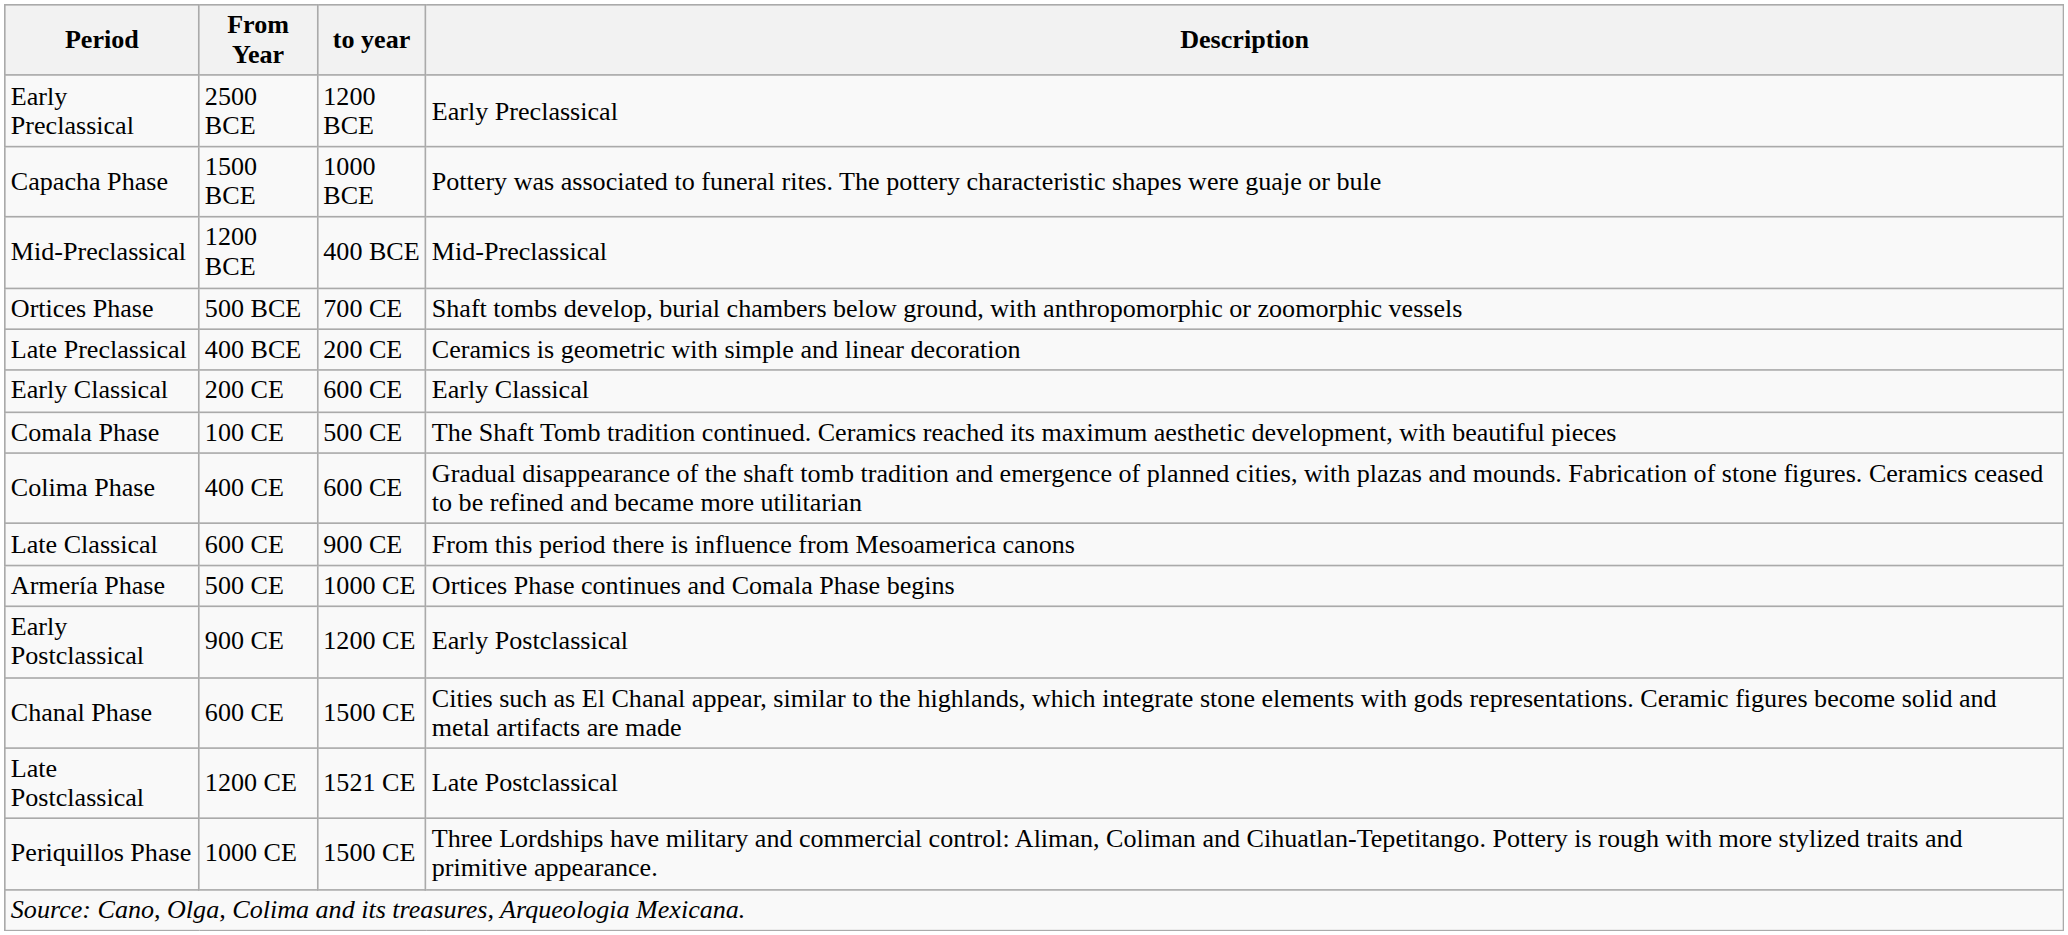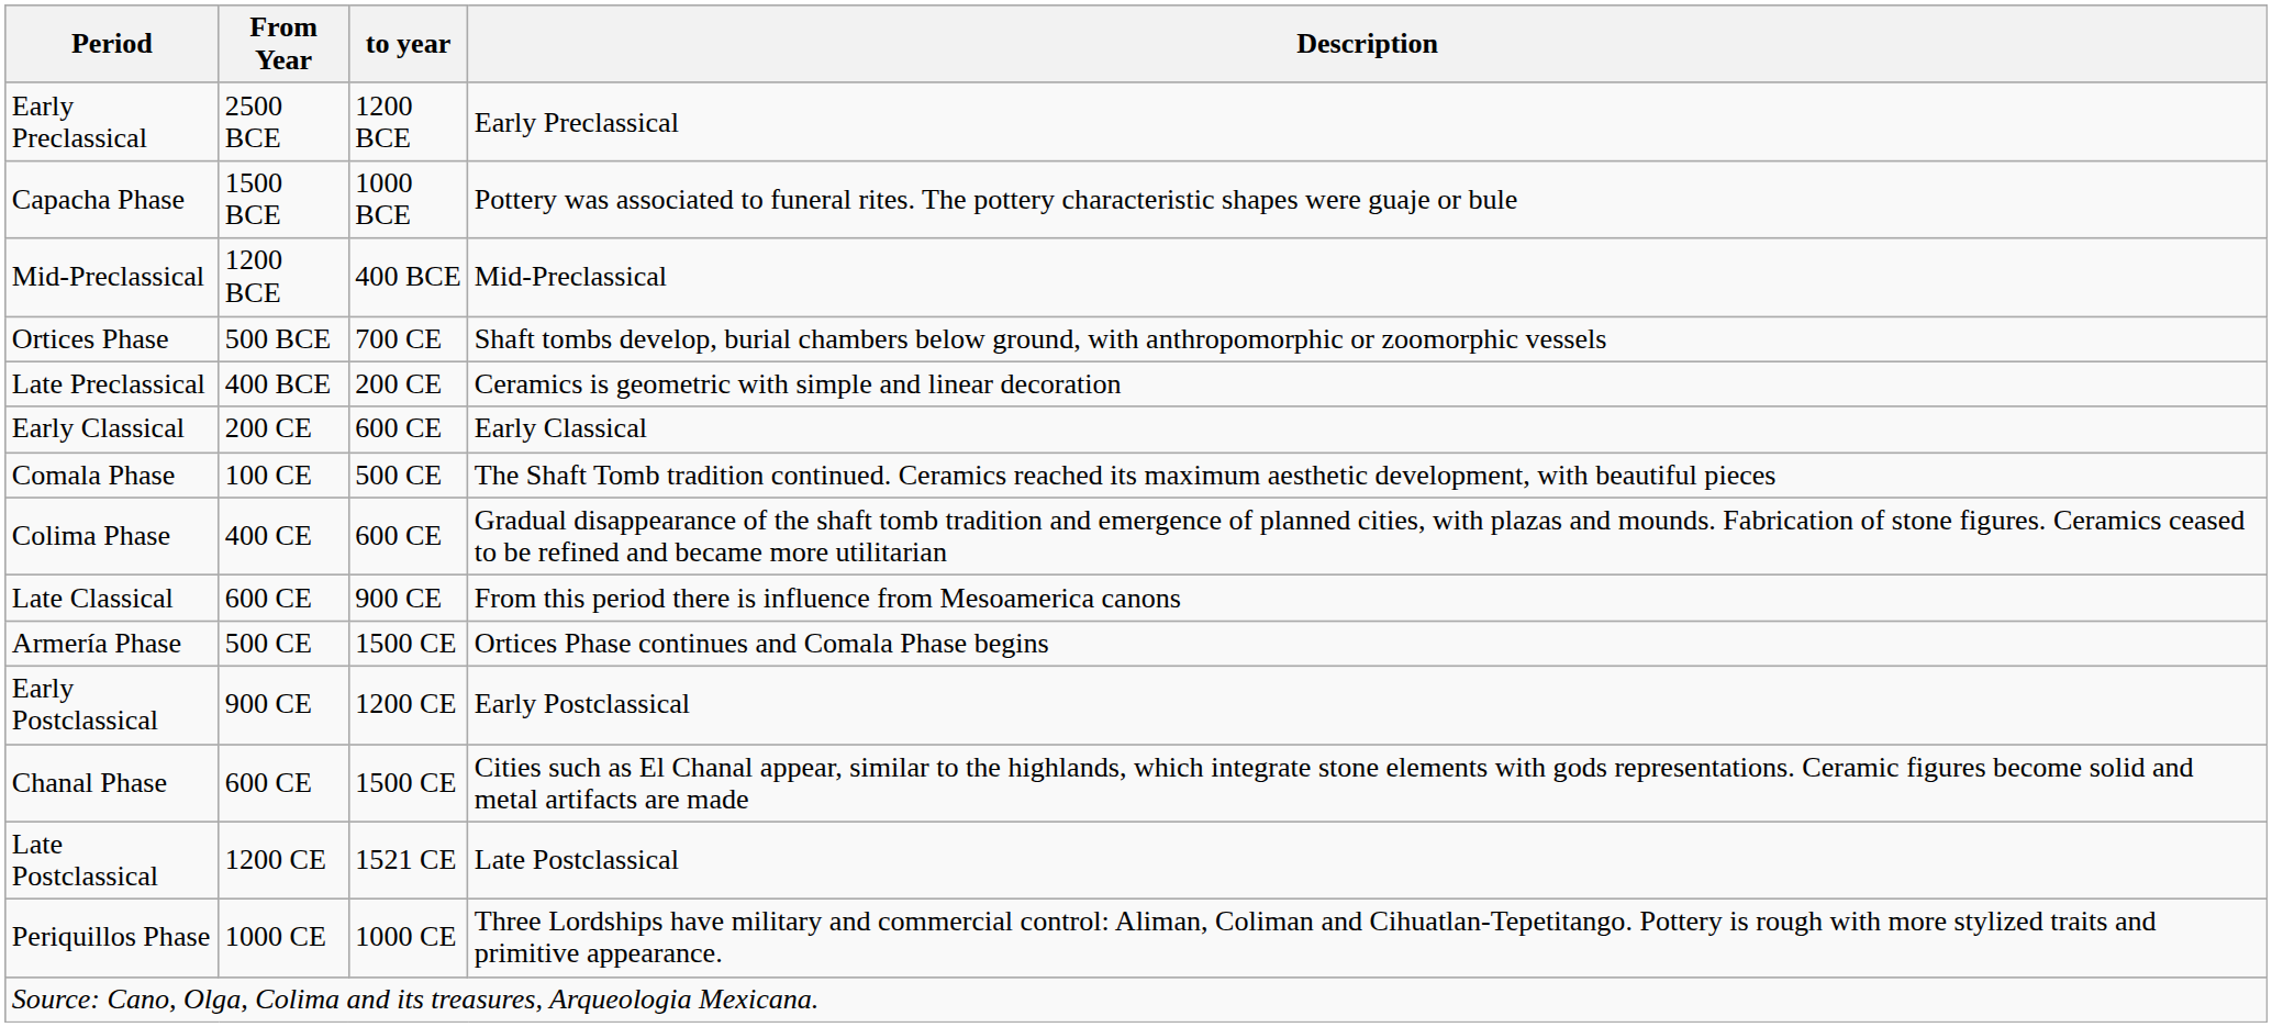Armería Phase | to year: 1000 CE -> 1500 CE
Periquillos Phase | to year: 1500 CE -> 1000 CE
